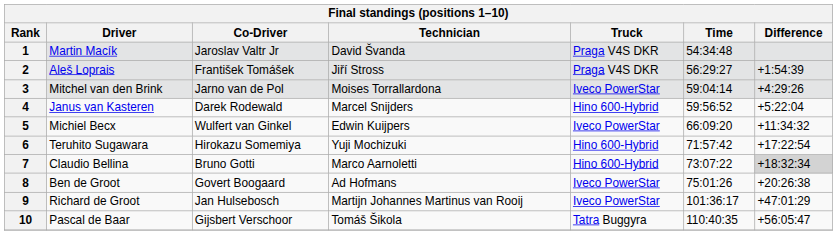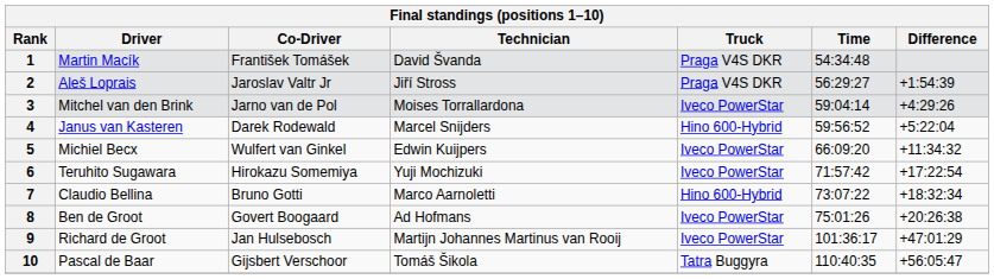1 | Co-Driver: Jaroslav Valtr Jr -> František Tomášek
2 | Co-Driver: František Tomášek -> Jaroslav Valtr Jr
6 | Truck: Hino 600-Hybrid -> Iveco PowerStar
7 | Difference: lightgrey background -> no background
